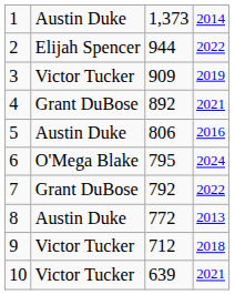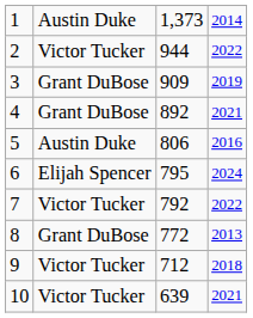2 | column 2: Elijah Spencer -> Victor Tucker
3 | column 2: Victor Tucker -> Grant DuBose
6 | column 2: O'Mega Blake -> Elijah Spencer
7 | column 2: Grant DuBose -> Victor Tucker
8 | column 2: Austin Duke -> Grant DuBose
